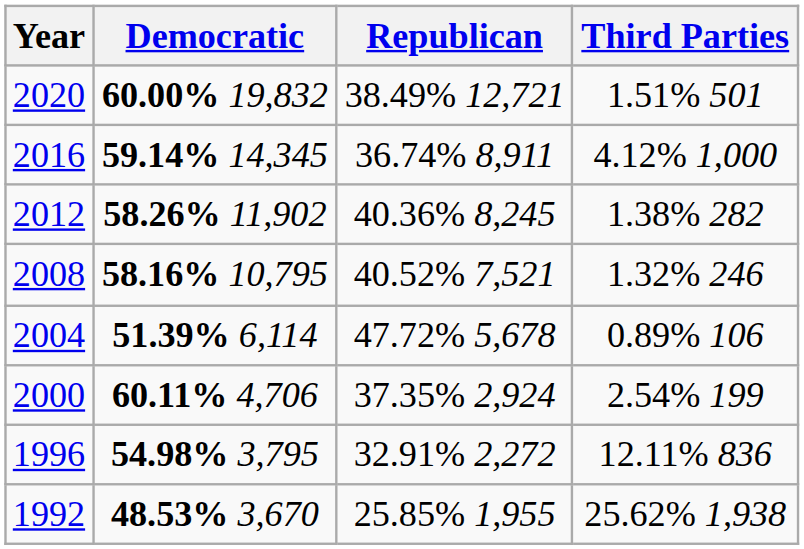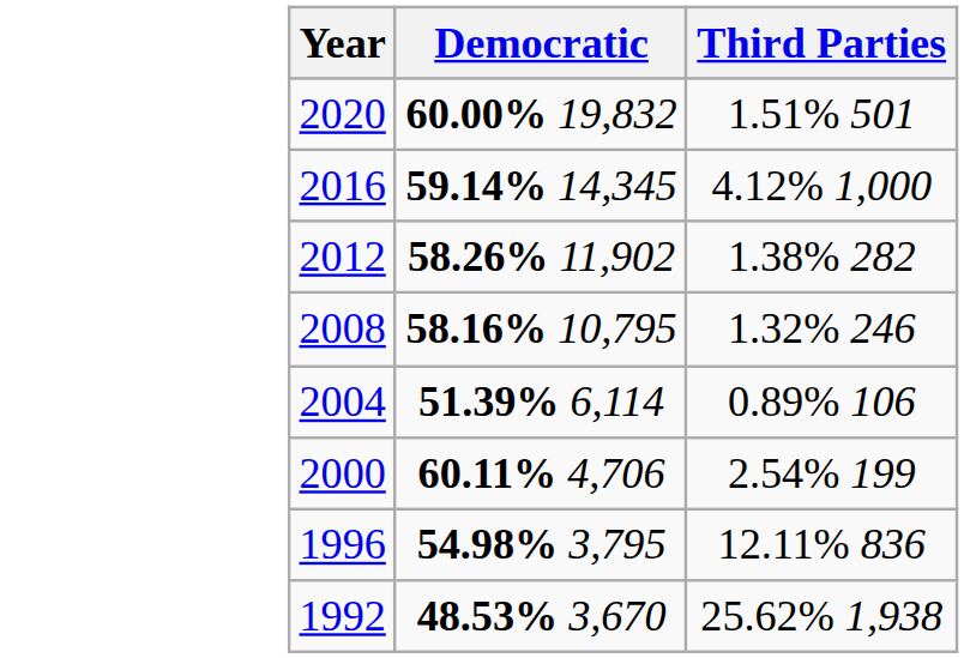- column: Republican | 38.49% 12,721 | 36.74% 8,911 | 40.36% 8,245 | 40.52% 7,521 | 47.72% 5,678 | 37.35% 2,924 | 32.91% 2,272 | 25.85% 1,955
